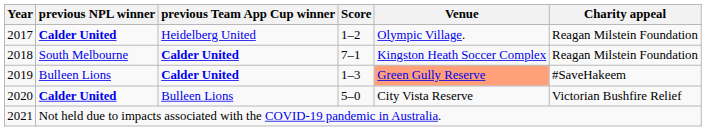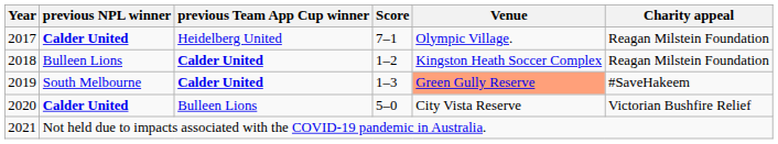2017 | Score: 1–2 -> 7–1
2018 | previous NPL winner: South Melbourne -> Bulleen Lions
2018 | Score: 7–1 -> 1–2
2019 | previous NPL winner: Bulleen Lions -> South Melbourne
